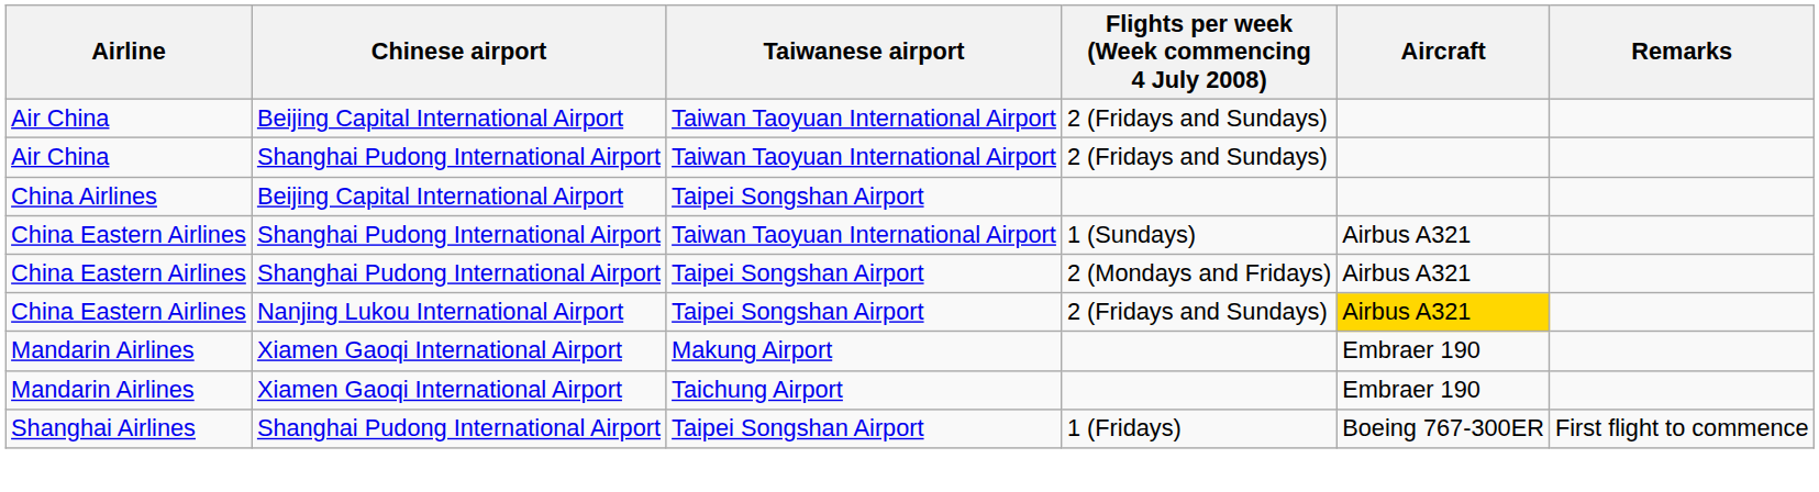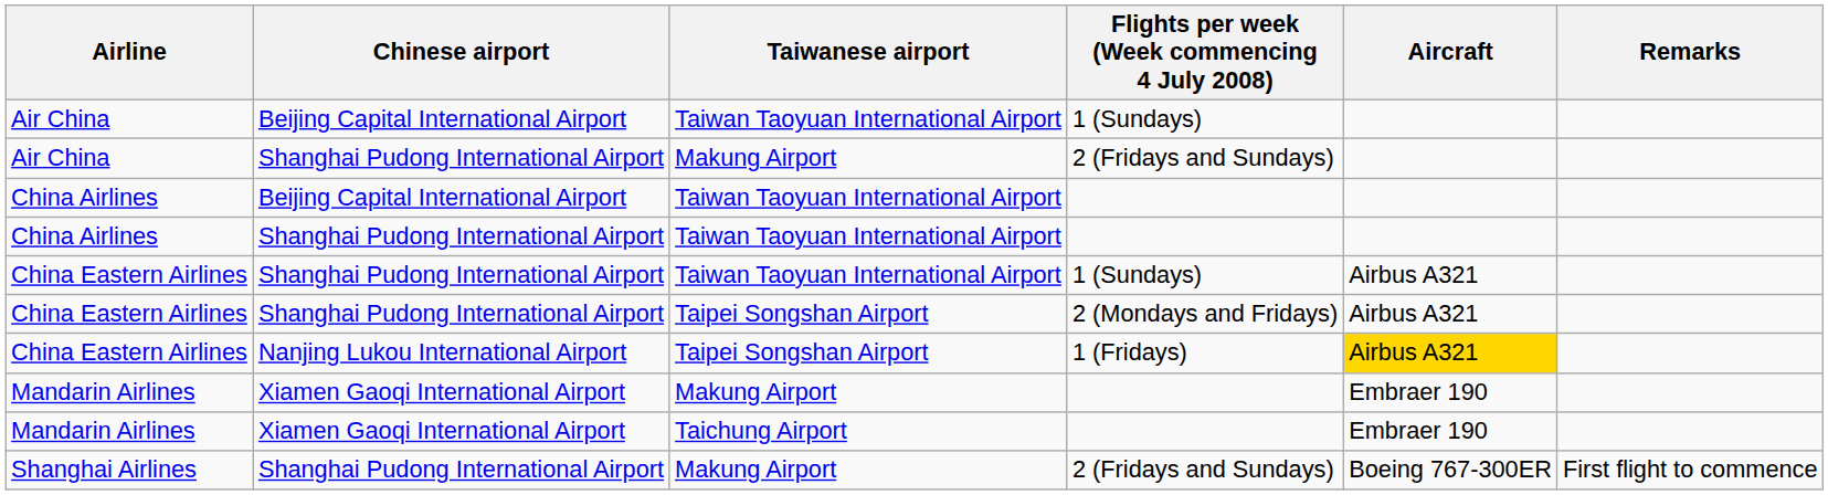Air China / Beijing Capital International Airport | Flights per week (Week commencing 4 July 2008): 2 (Fridays and Sundays) -> 1 (Sundays)
Air China / Shanghai Pudong International Airport | Taiwanese airport: Taiwan Taoyuan International Airport -> Makung Airport
China Airlines / Beijing Capital International Airport | Taiwanese airport: Taipei Songshan Airport -> Taiwan Taoyuan International Airport
+ row: China Airlines | Shanghai Pudong International Airport | Taiwan Taoyuan International Airport
China Eastern Airlines / Nanjing Lukou International Airport | Flights per week (Week commencing 4 July 2008): 2 (Fridays and Sundays) -> 1 (Fridays)
Shanghai Airlines | Taiwanese airport: Taipei Songshan Airport -> Makung Airport
Shanghai Airlines | Flights per week (Week commencing 4 July 2008): 1 (Fridays) -> 2 (Fridays and Sundays)
